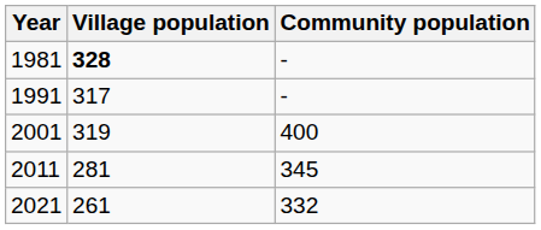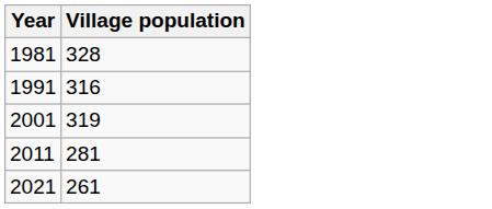- column: Community population | - | - | 400 | 345 | 332
1981 | Village population: bold -> normal
1991 | Village population: 317 -> 316
